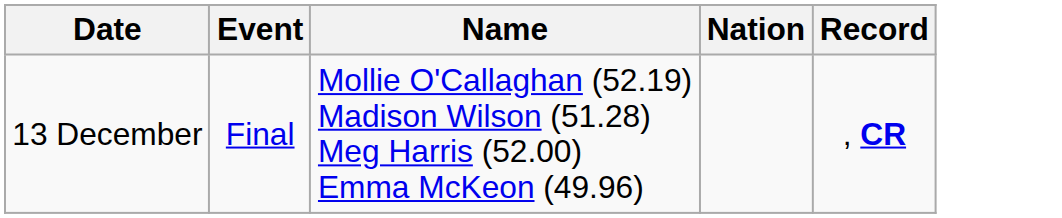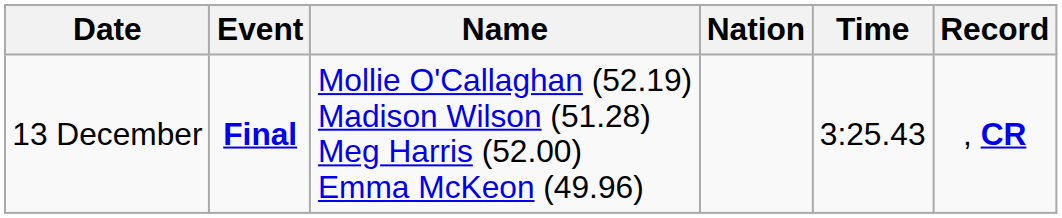+ column: Time | 3:25.43
13 December | Event: normal -> bold
